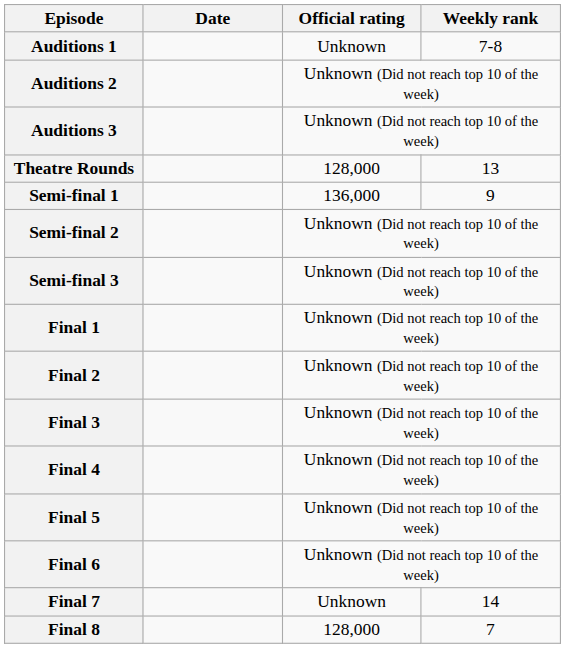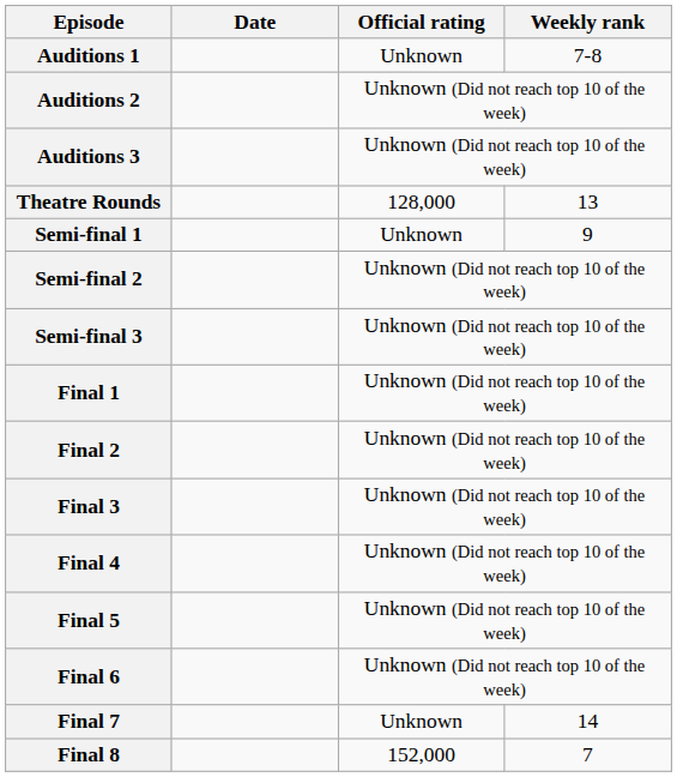Semi-final 1 | Official rating: 136,000 -> Unknown
Final 8 | Official rating: 128,000 -> 152,000
